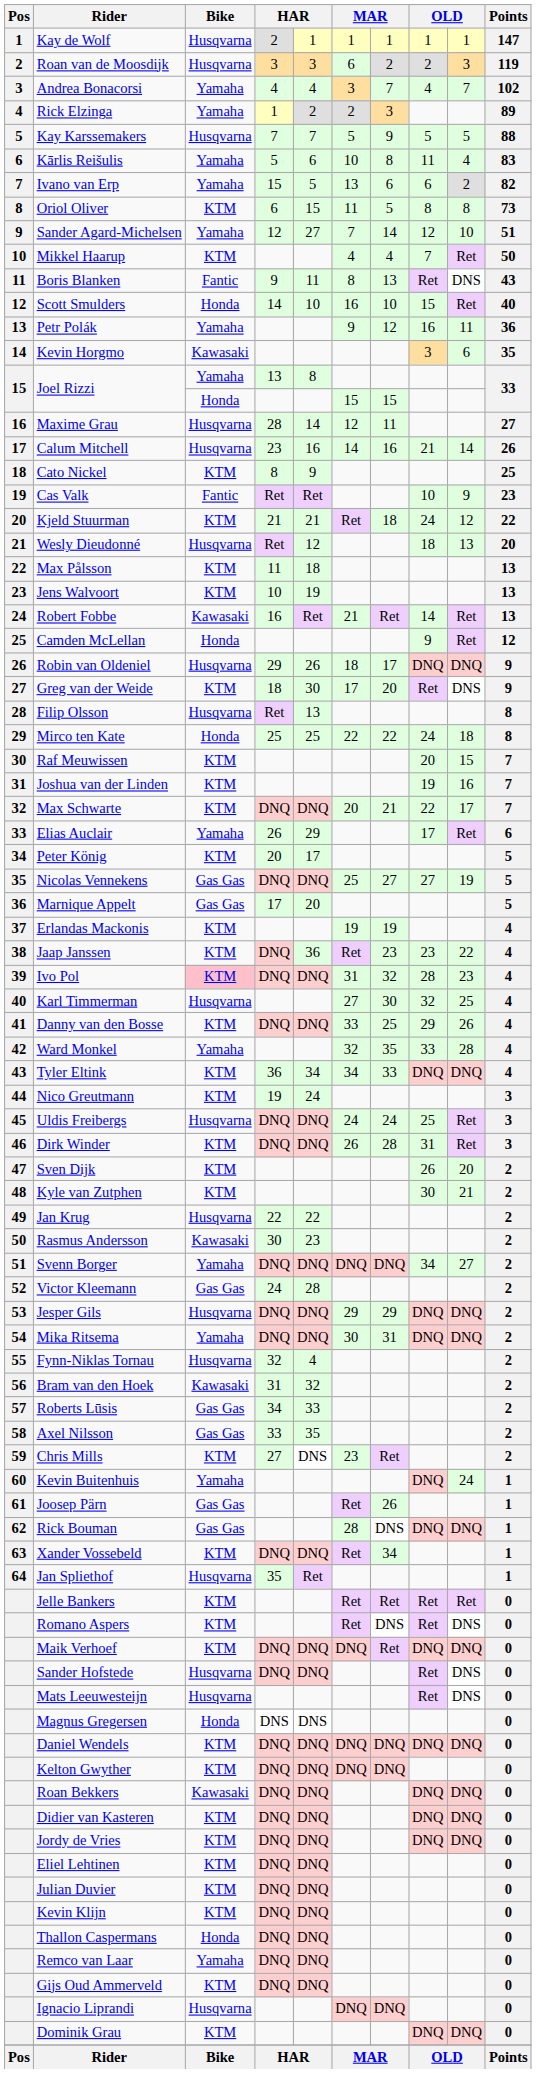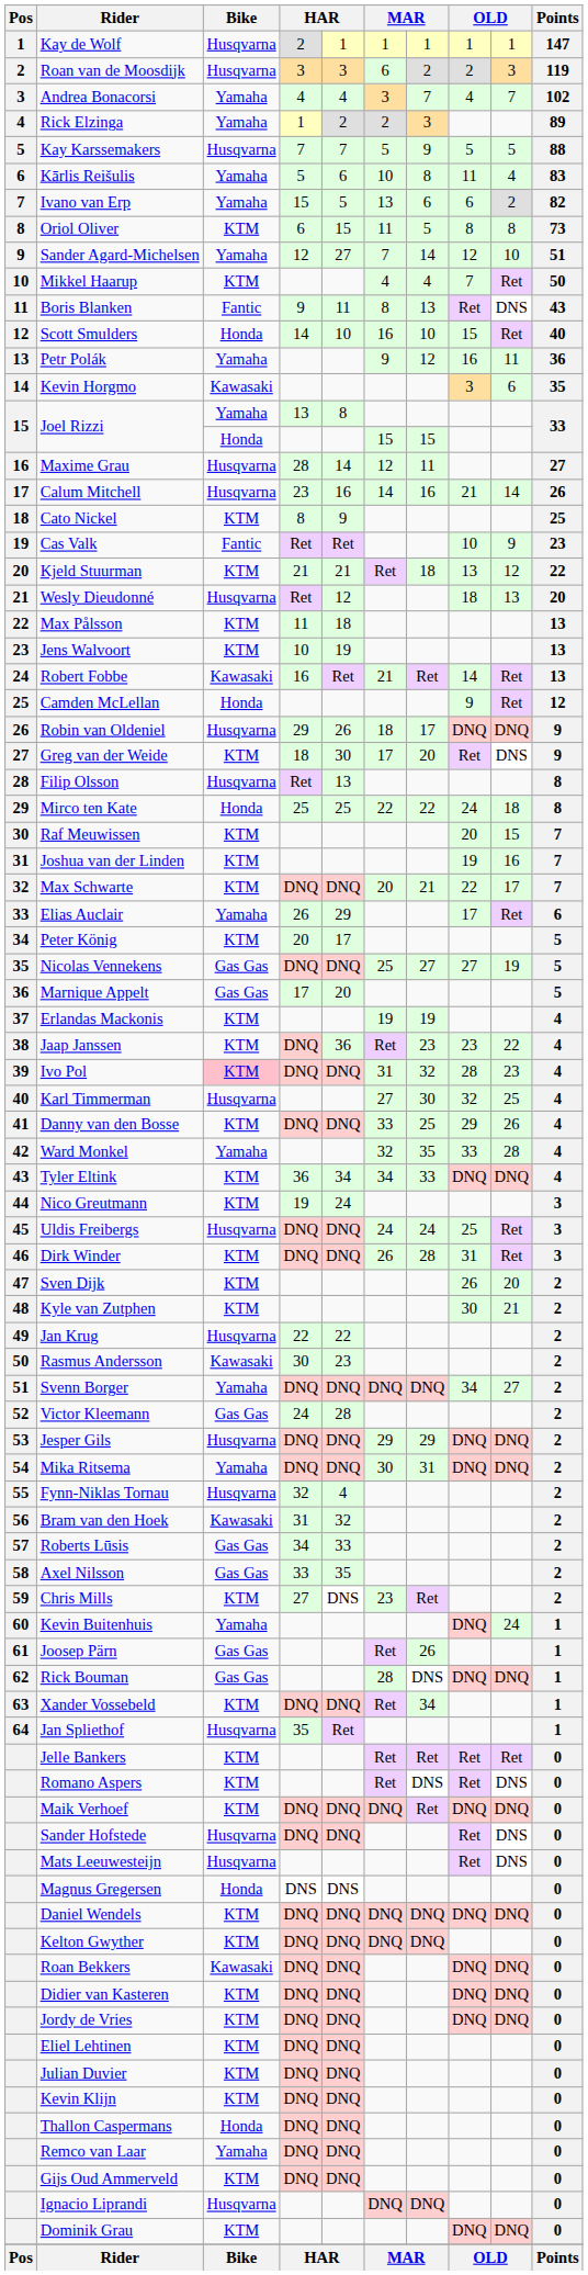Kjeld Stuurman | column 8: 24 -> 13
